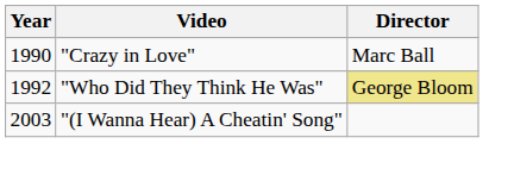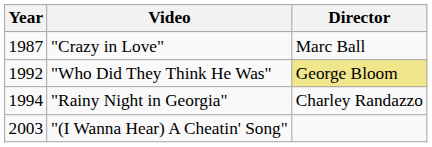"Crazy in Love" | Year: 1990 -> 1987
+ row: 1994 | "Rainy Night in Georgia" | Charley Randazzo
